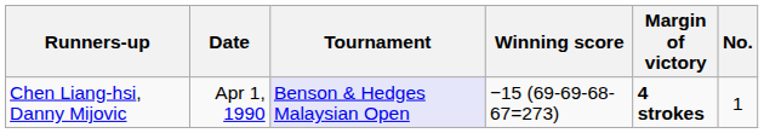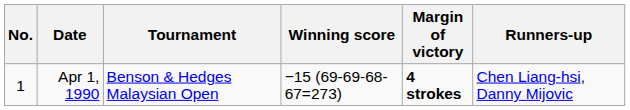columns swapped: No. <-> Runners-up
Apr 1, 1990 | Tournament: lavender background -> no background
